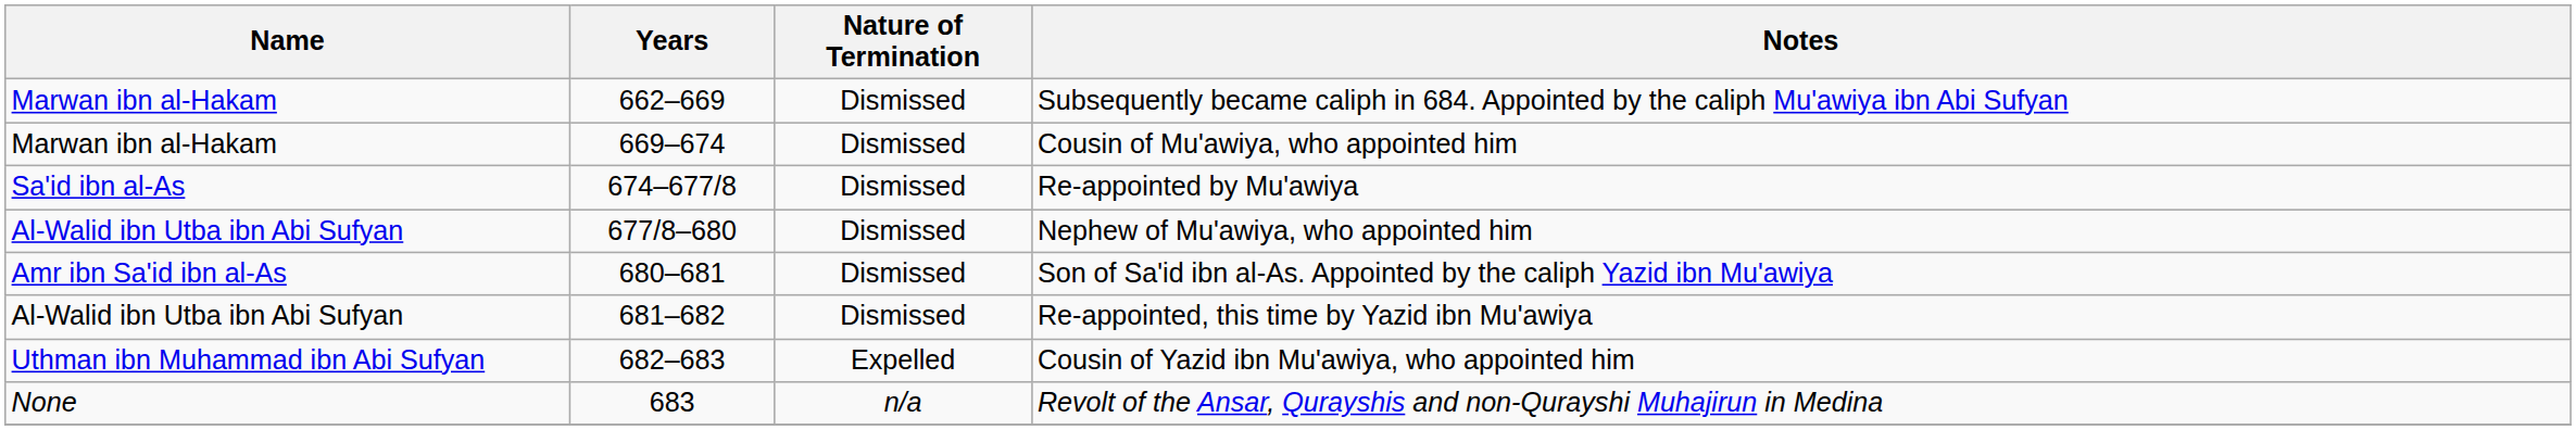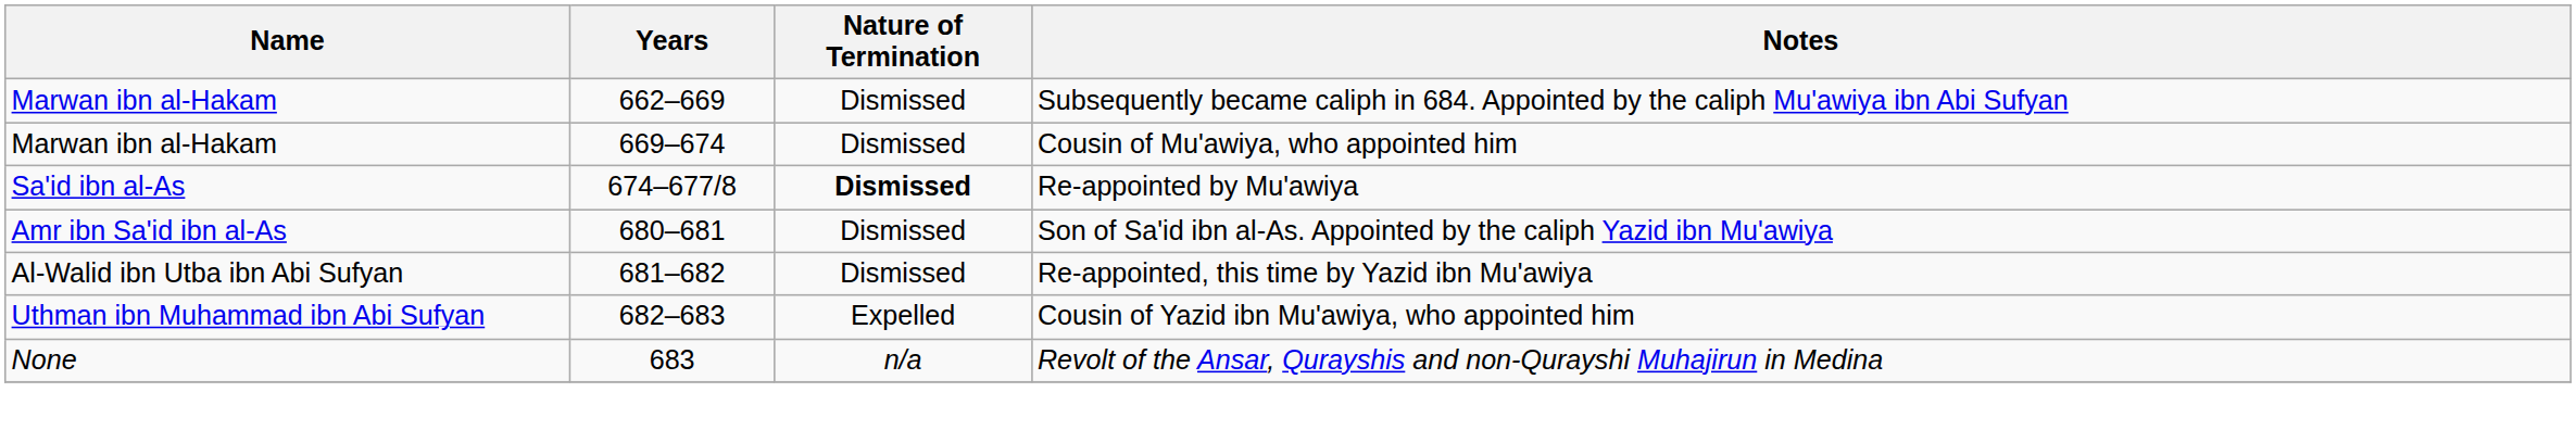Re-appointed by Mu'awiya | Nature of Termination: normal -> bold
- row: Al-Walid ibn Utba ibn Abi Sufyan | 677/8–680 | Dismissed | Nephew of Mu'awiya, who appointed him
